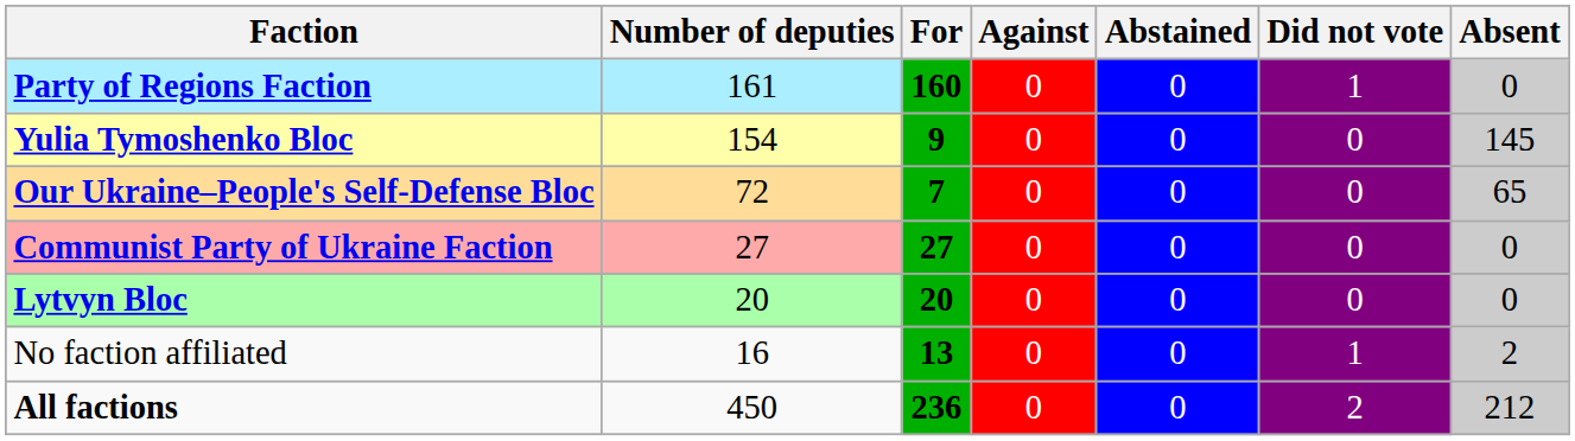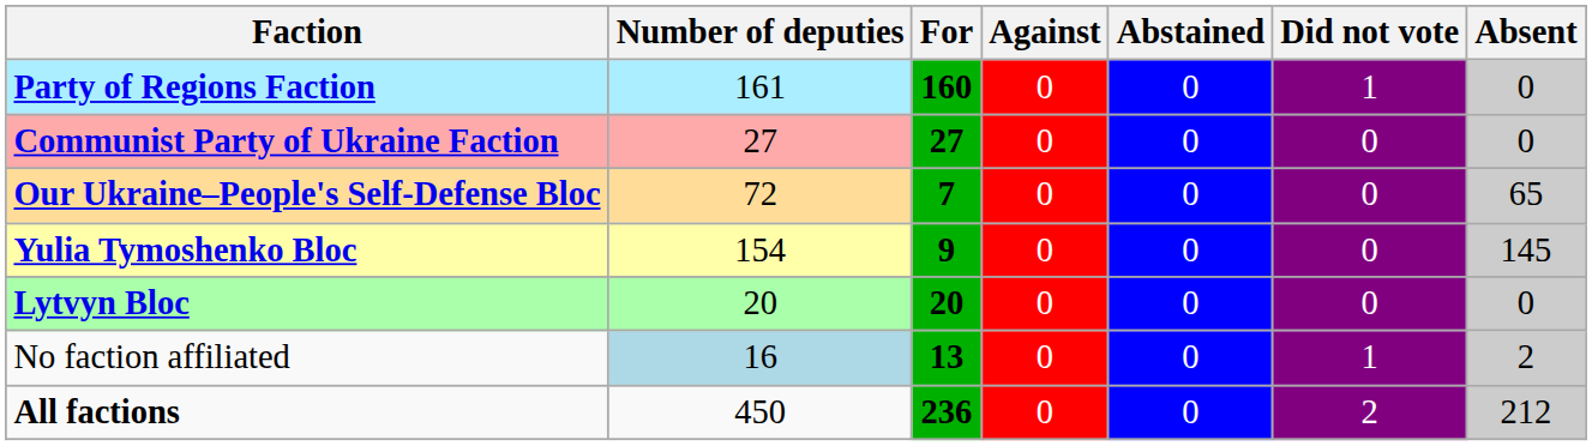rows swapped: Yulia Tymoshenko Bloc <-> Communist Party of Ukraine Faction
No faction affiliated | Number of deputies: no background -> lightblue background
